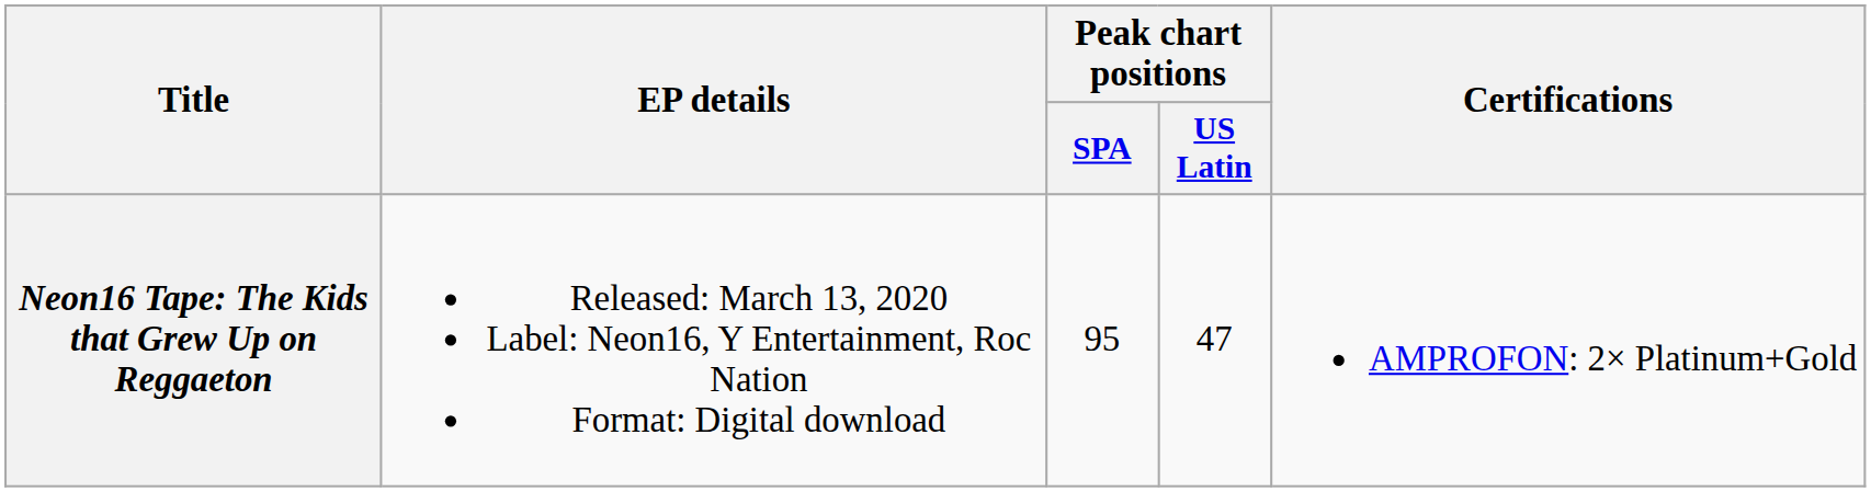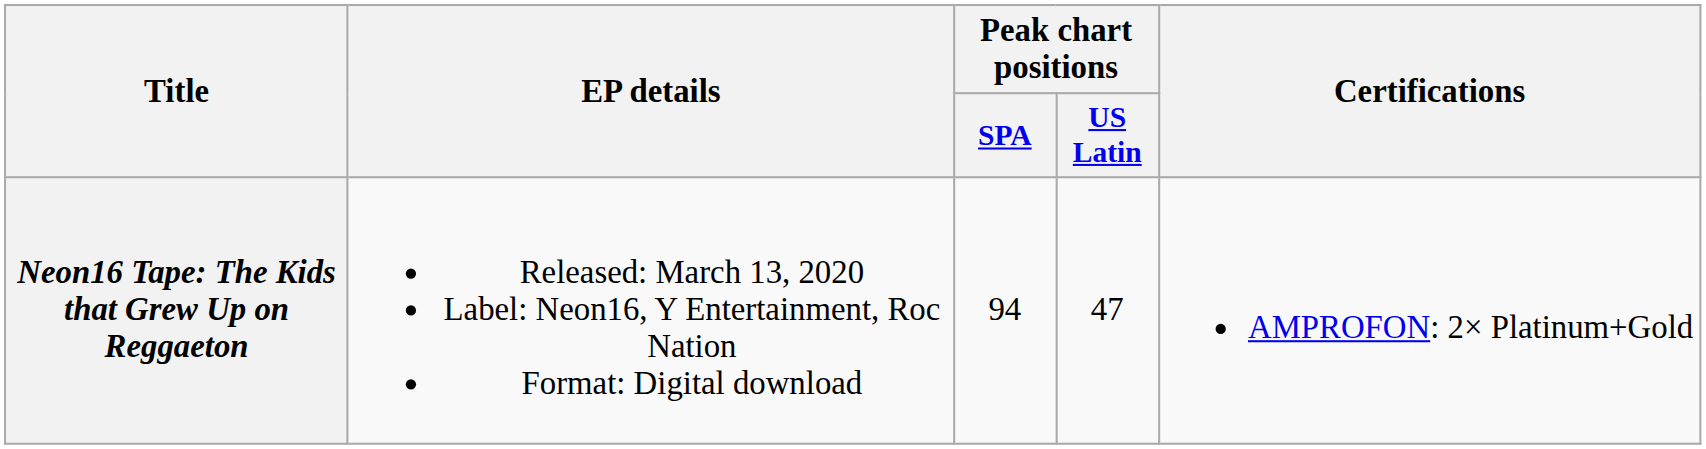Neon16 Tape: The Kids that Grew Up on Reggaeton | Peak chart positions / SPA: 95 -> 94
